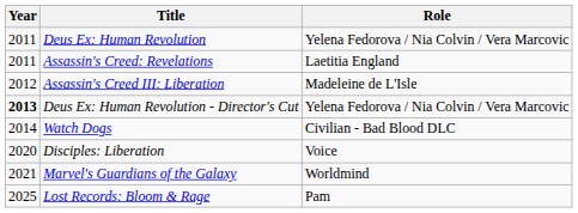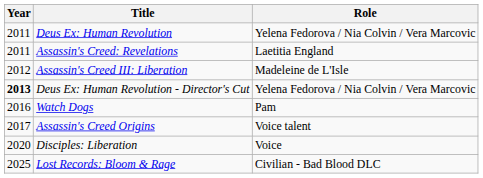Watch Dogs | Year: 2014 -> 2016
Watch Dogs | Role: Civilian - Bad Blood DLC -> Pam
+ row: 2017 | Assassin's Creed Origins | Voice talent
- row: 2021 | Marvel's Guardians of the Galaxy | Worldmind
Lost Records: Bloom & Rage | Role: Pam -> Civilian - Bad Blood DLC
